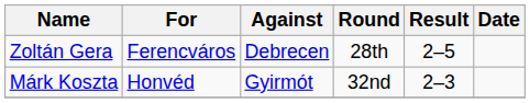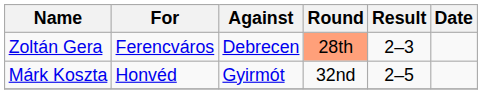Zoltán Gera | Round: no background -> lightsalmon background
Zoltán Gera | Result: 2–5 -> 2–3
Márk Koszta | Result: 2–3 -> 2–5
